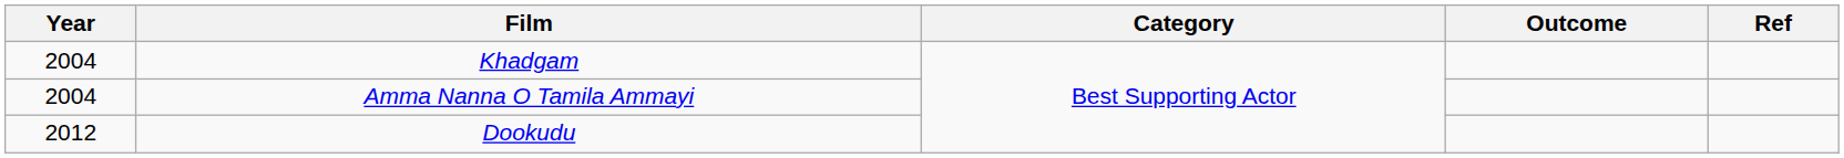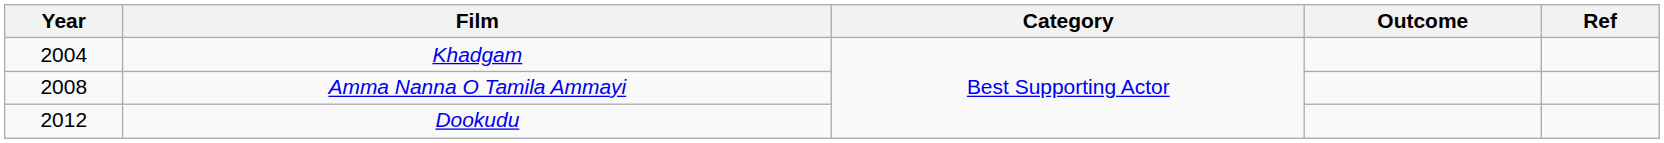Amma Nanna O Tamila Ammayi | Year: 2004 -> 2008
